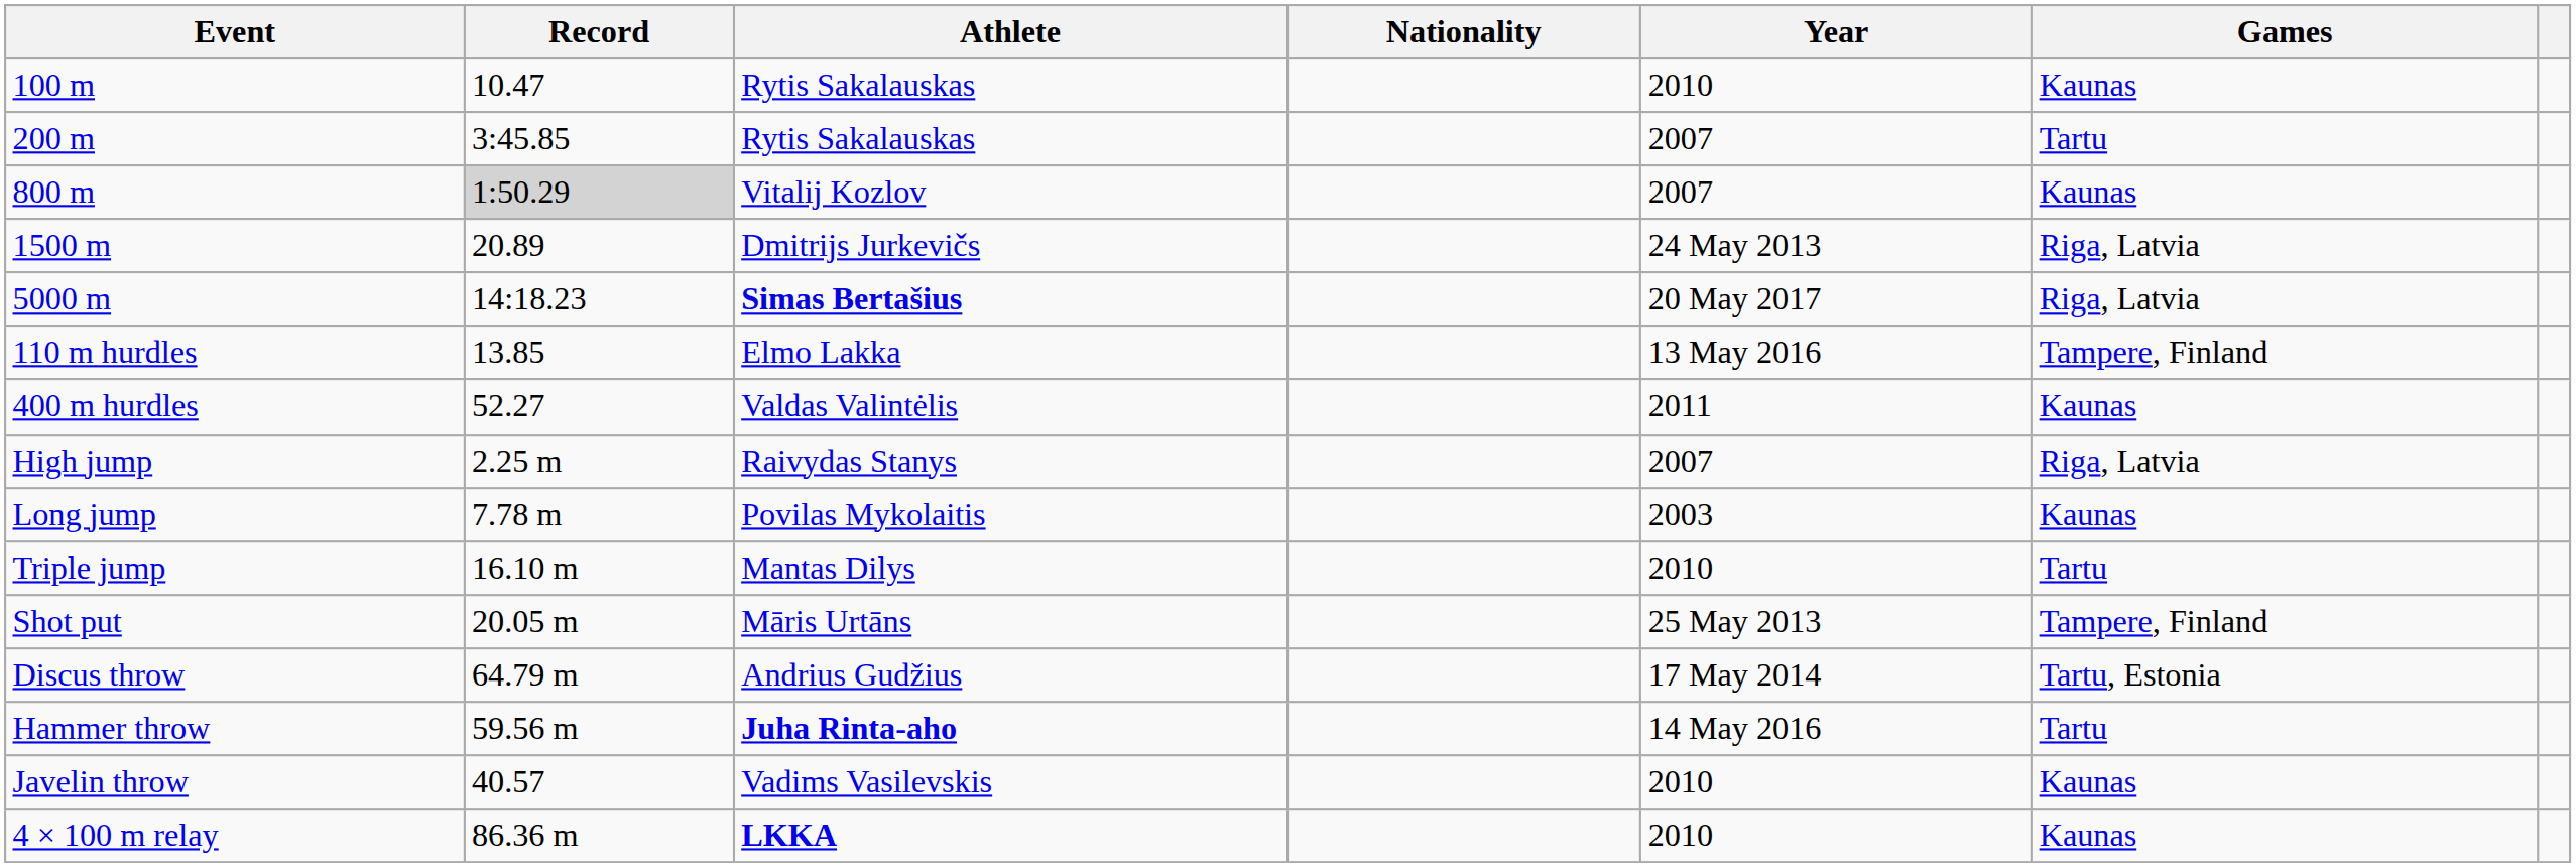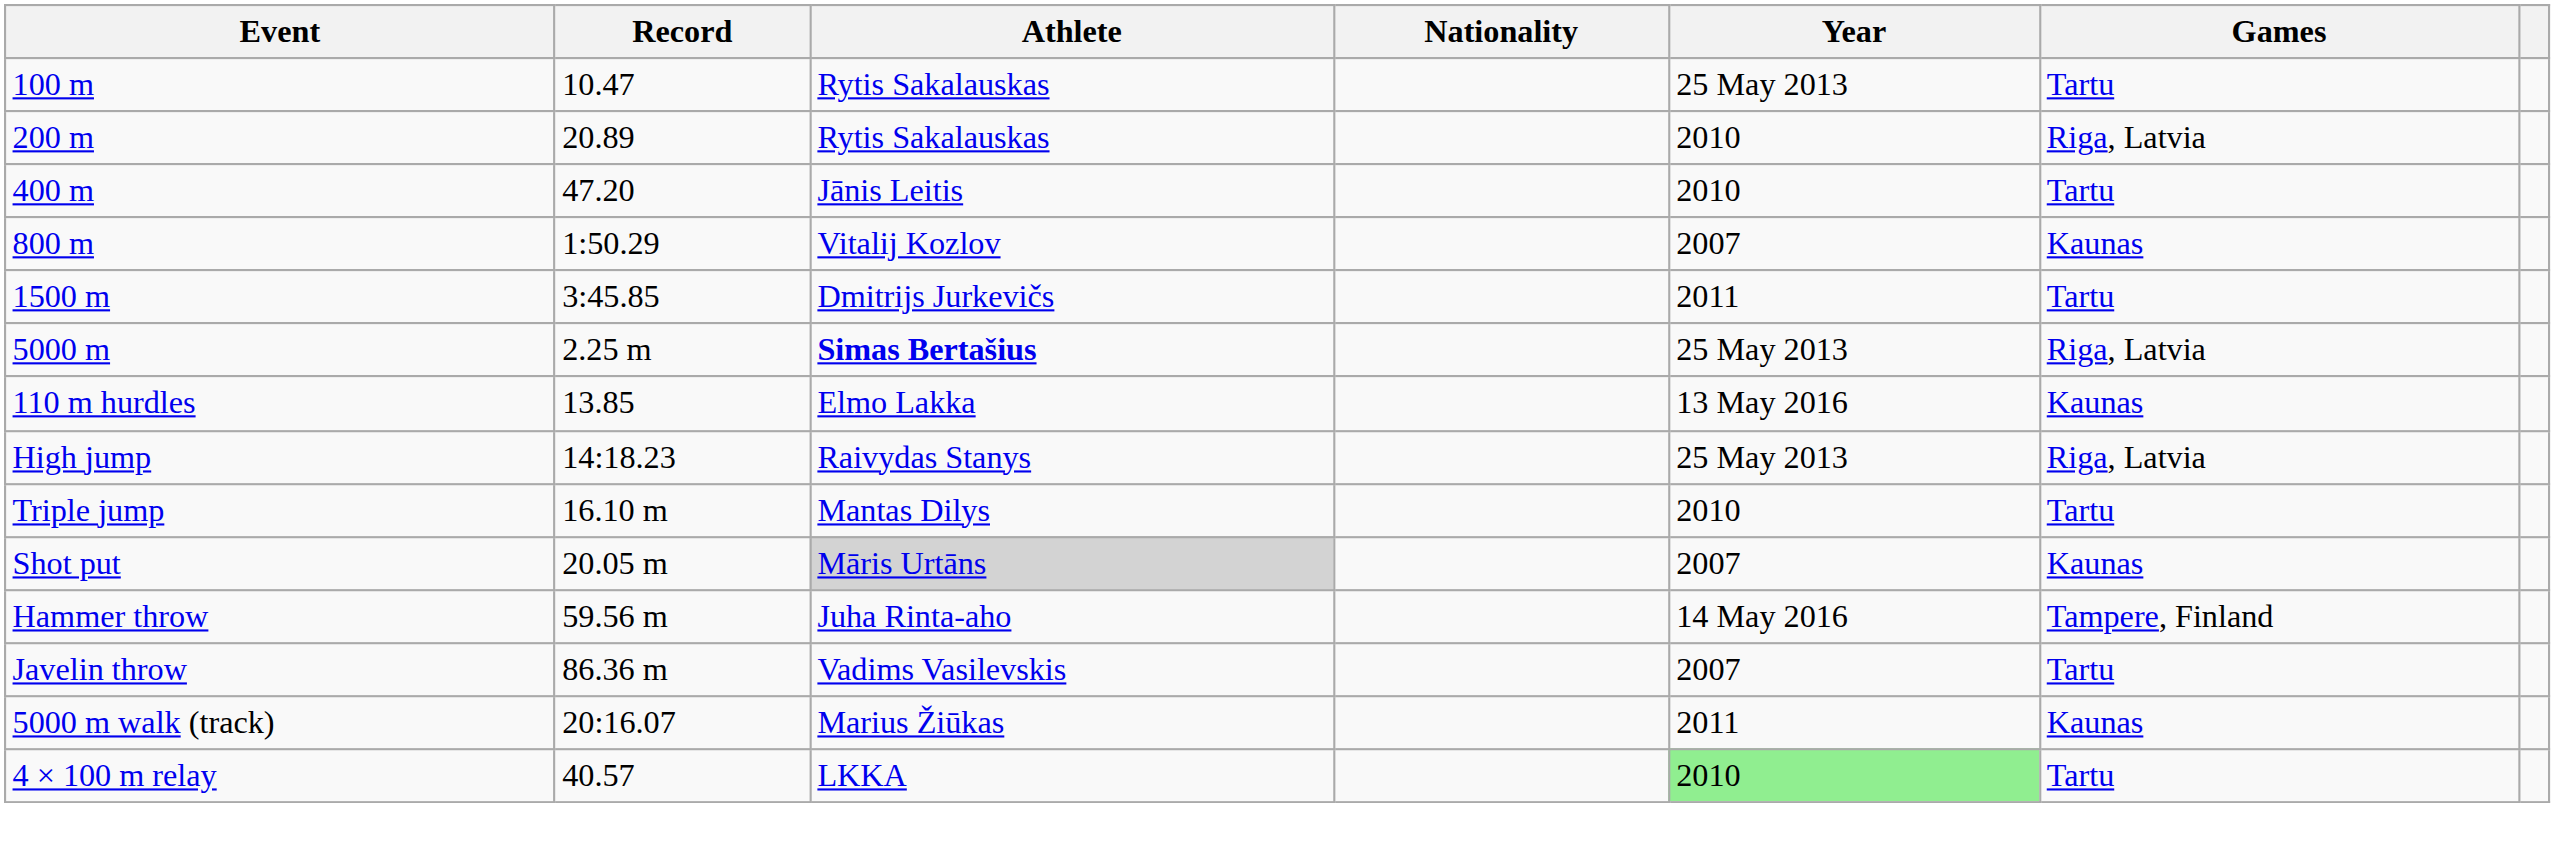100 m | Year: 2010 -> 25 May 2013
100 m | Games: Kaunas -> Tartu
200 m | Record: 3:45.85 -> 20.89
200 m | Year: 2007 -> 2010
200 m | Games: Tartu -> Riga, Latvia
+ row: 400 m | 47.20 | Jānis Leitis | 2010 | Tartu
800 m | Record: lightgrey background -> no background
1500 m | Record: 20.89 -> 3:45.85
1500 m | Year: 24 May 2013 -> 2011
1500 m | Games: Riga, Latvia -> Tartu
5000 m | Record: 14:18.23 -> 2.25 m
5000 m | Year: 20 May 2017 -> 25 May 2013
110 m hurdles | Games: Tampere, Finland -> Kaunas
- row: 400 m hurdles | 52.27 | Valdas Valintėlis | 2011 | Kaunas
High jump | Record: 2.25 m -> 14:18.23
High jump | Year: 2007 -> 25 May 2013
- row: Long jump | 7.78 m | Povilas Mykolaitis | 2003 | Kaunas
Shot put | Athlete: no background -> lightgrey background
Shot put | Year: 25 May 2013 -> 2007
Shot put | Games: Tampere, Finland -> Kaunas
- row: Discus throw | 64.79 m | Andrius Gudžius | 17 May 2014 | Tartu, Estonia
Hammer throw | Athlete: bold -> normal
Hammer throw | Games: Tartu -> Tampere, Finland
Javelin throw | Record: 40.57 -> 86.36 m
Javelin throw | Year: 2010 -> 2007
Javelin throw | Games: Kaunas -> Tartu
+ row: 5000 m walk (track) | 20:16.07 | Marius Žiūkas | 2011 | Kaunas
4 × 100 m relay | Record: 86.36 m -> 40.57
4 × 100 m relay | Athlete: bold -> normal
4 × 100 m relay | Year: no background -> lightgreen background
4 × 100 m relay | Games: Kaunas -> Tartu
